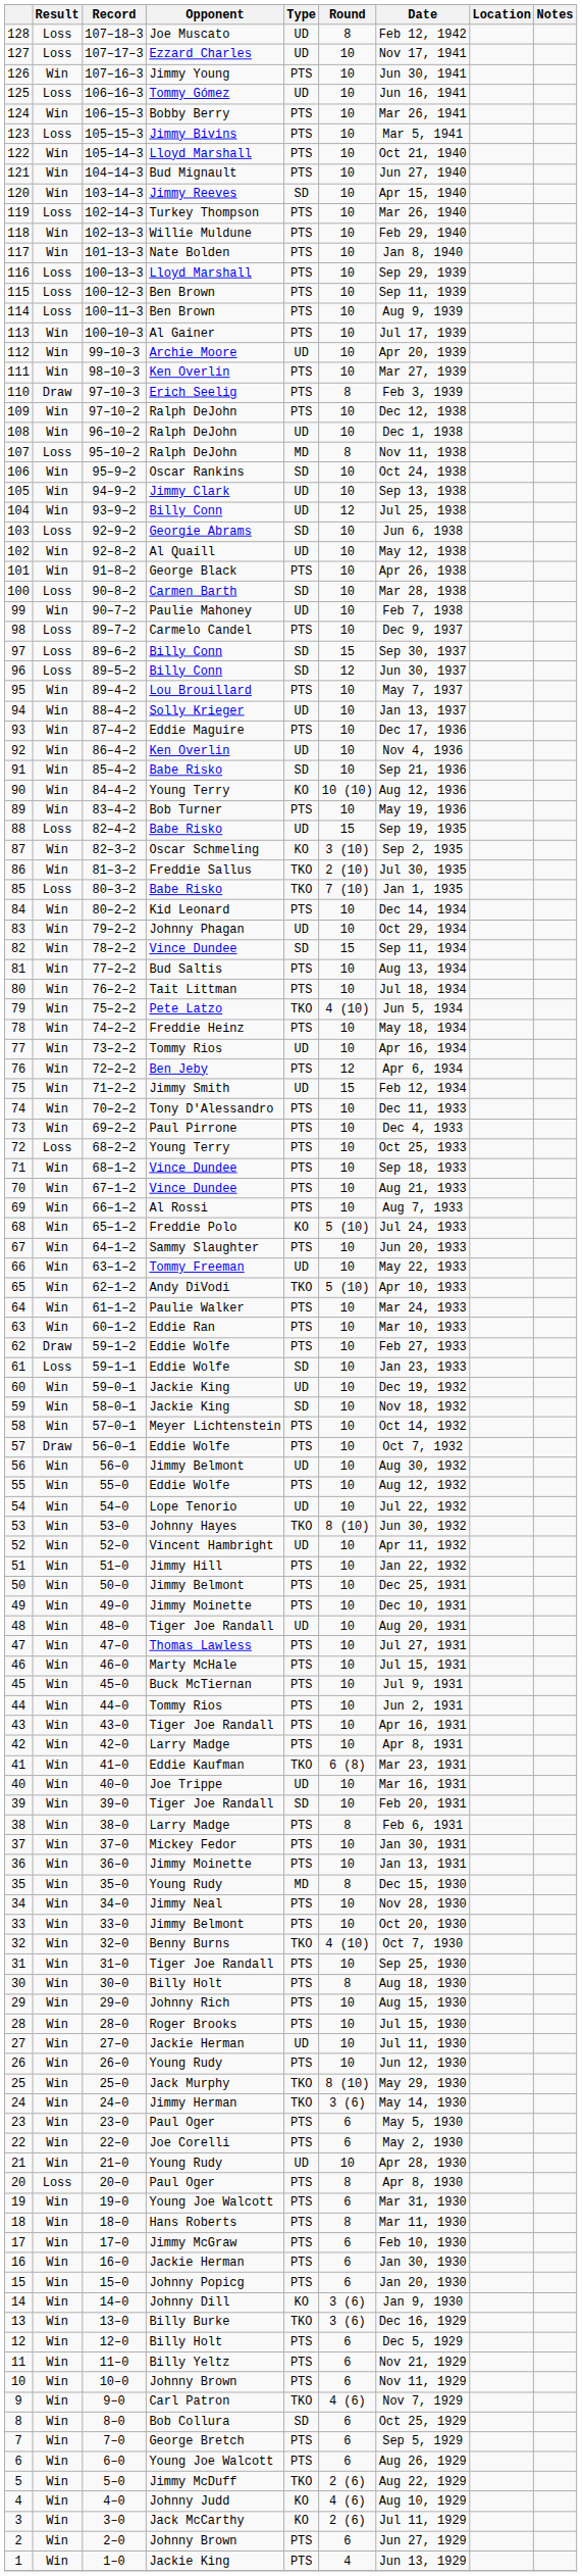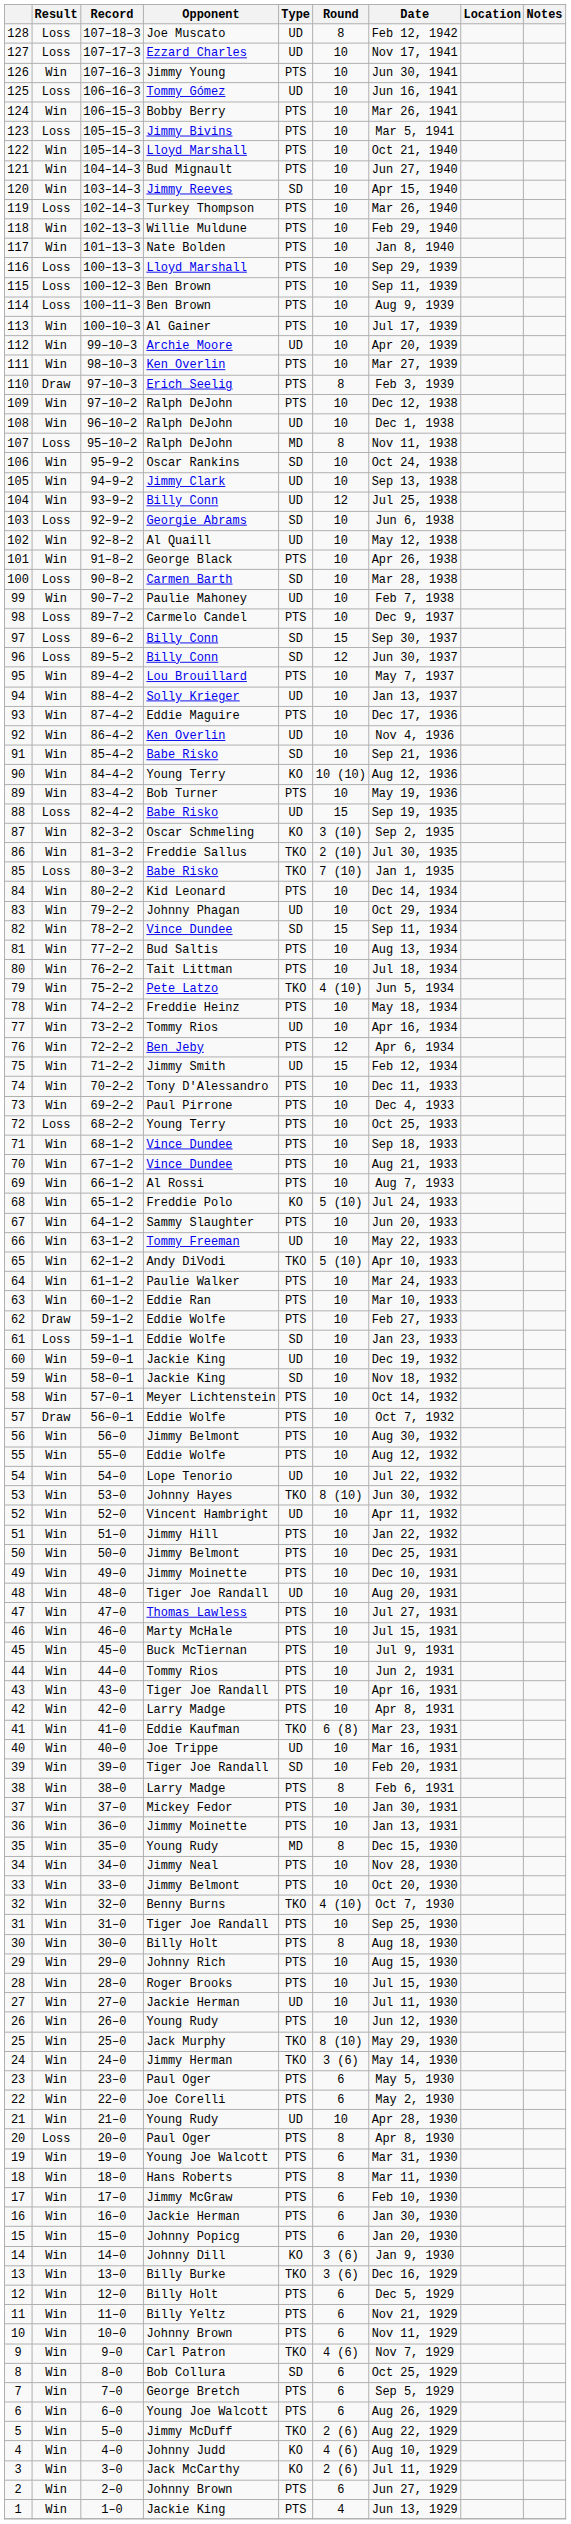56 | Type: UD -> PTS
